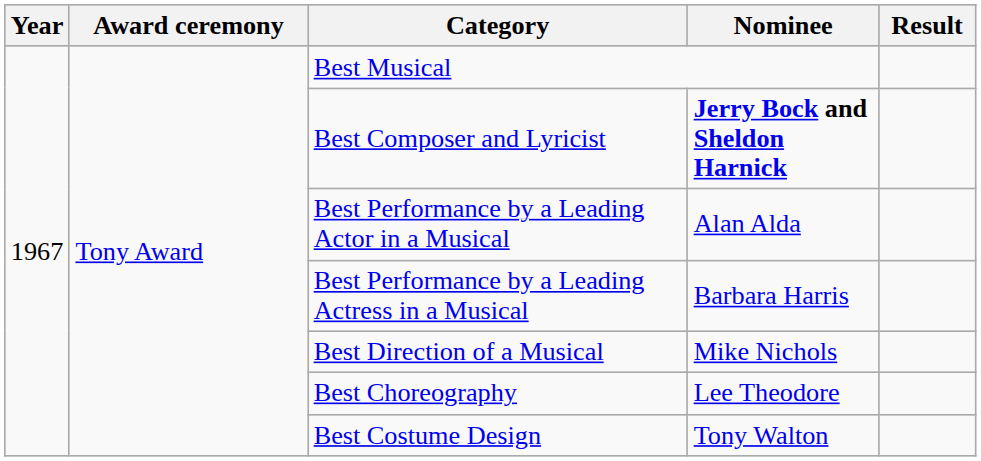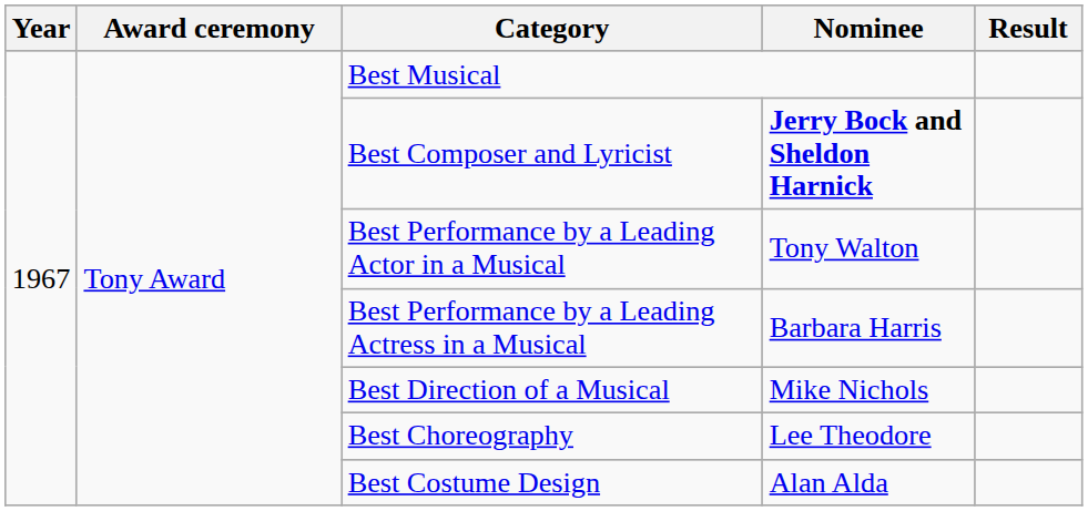Best Performance by a Leading Actor in a Musical | Nominee: Alan Alda -> Tony Walton
Best Costume Design | Nominee: Tony Walton -> Alan Alda
